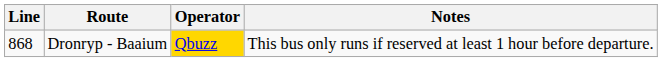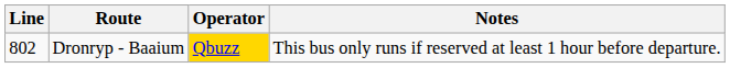Dronryp - Baaium | Line: 868 -> 802
